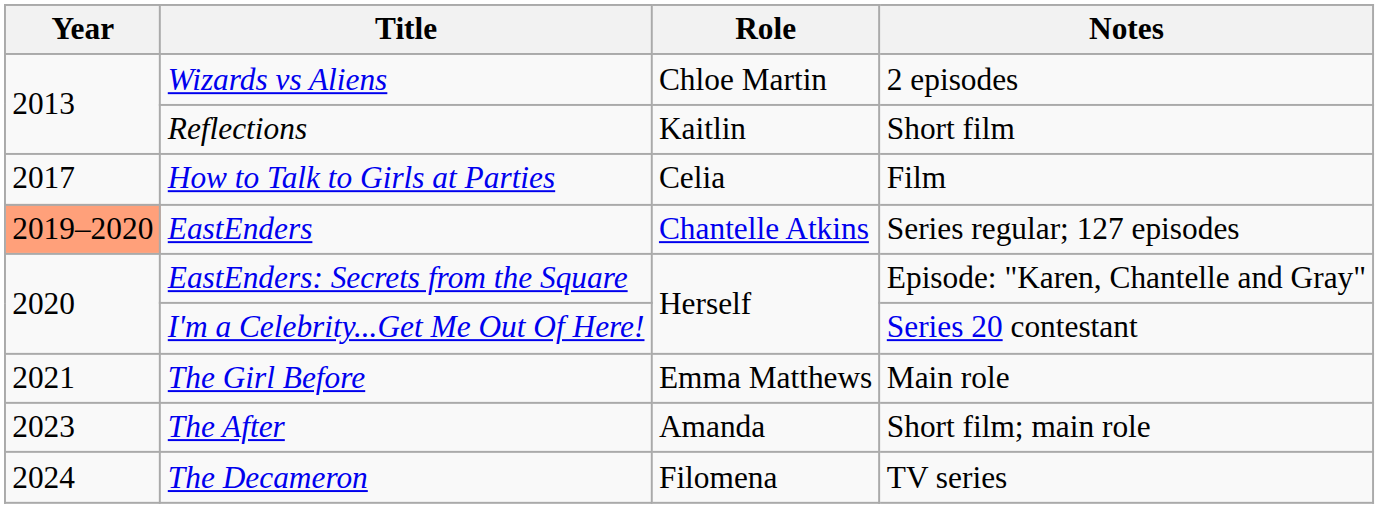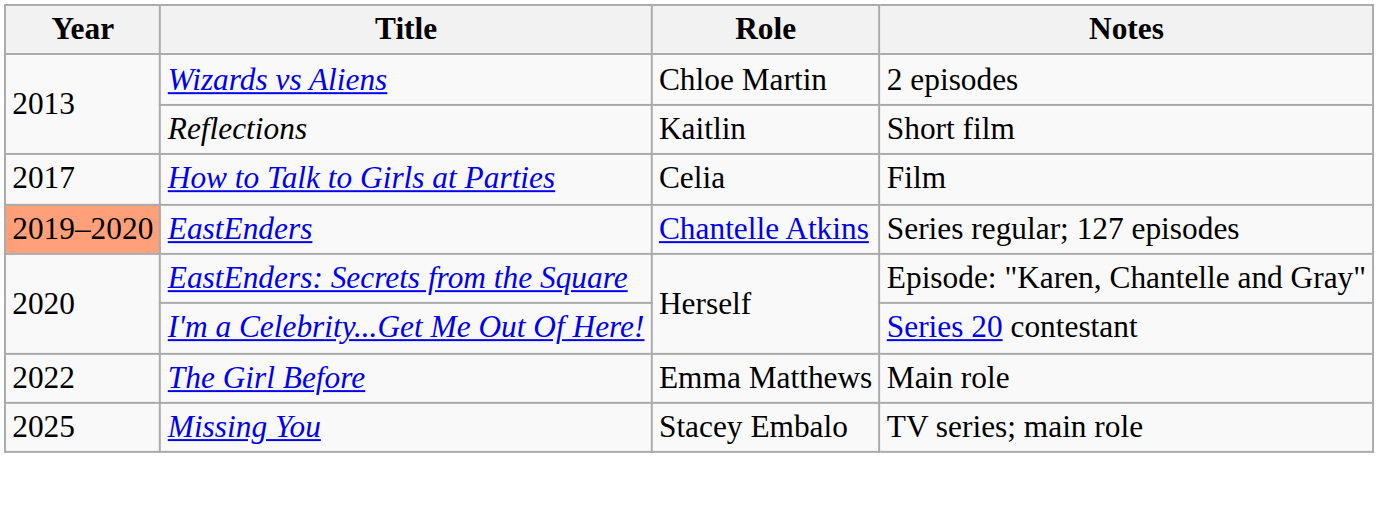The Girl Before | Year: 2021 -> 2022
- row: 2023 | The After | Amanda | Short film; main role
- row: 2024 | The Decameron | Filomena | TV series
+ row: 2025 | Missing You | Stacey Embalo | TV series; main role
